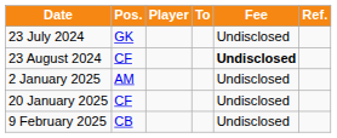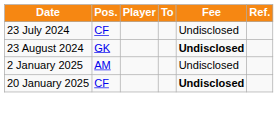23 July 2024 | Pos.: GK -> CF
23 August 2024 | Pos.: CF -> GK
20 January 2025 | Fee: normal -> bold
- row: 9 February 2025 | CB | Undisclosed
